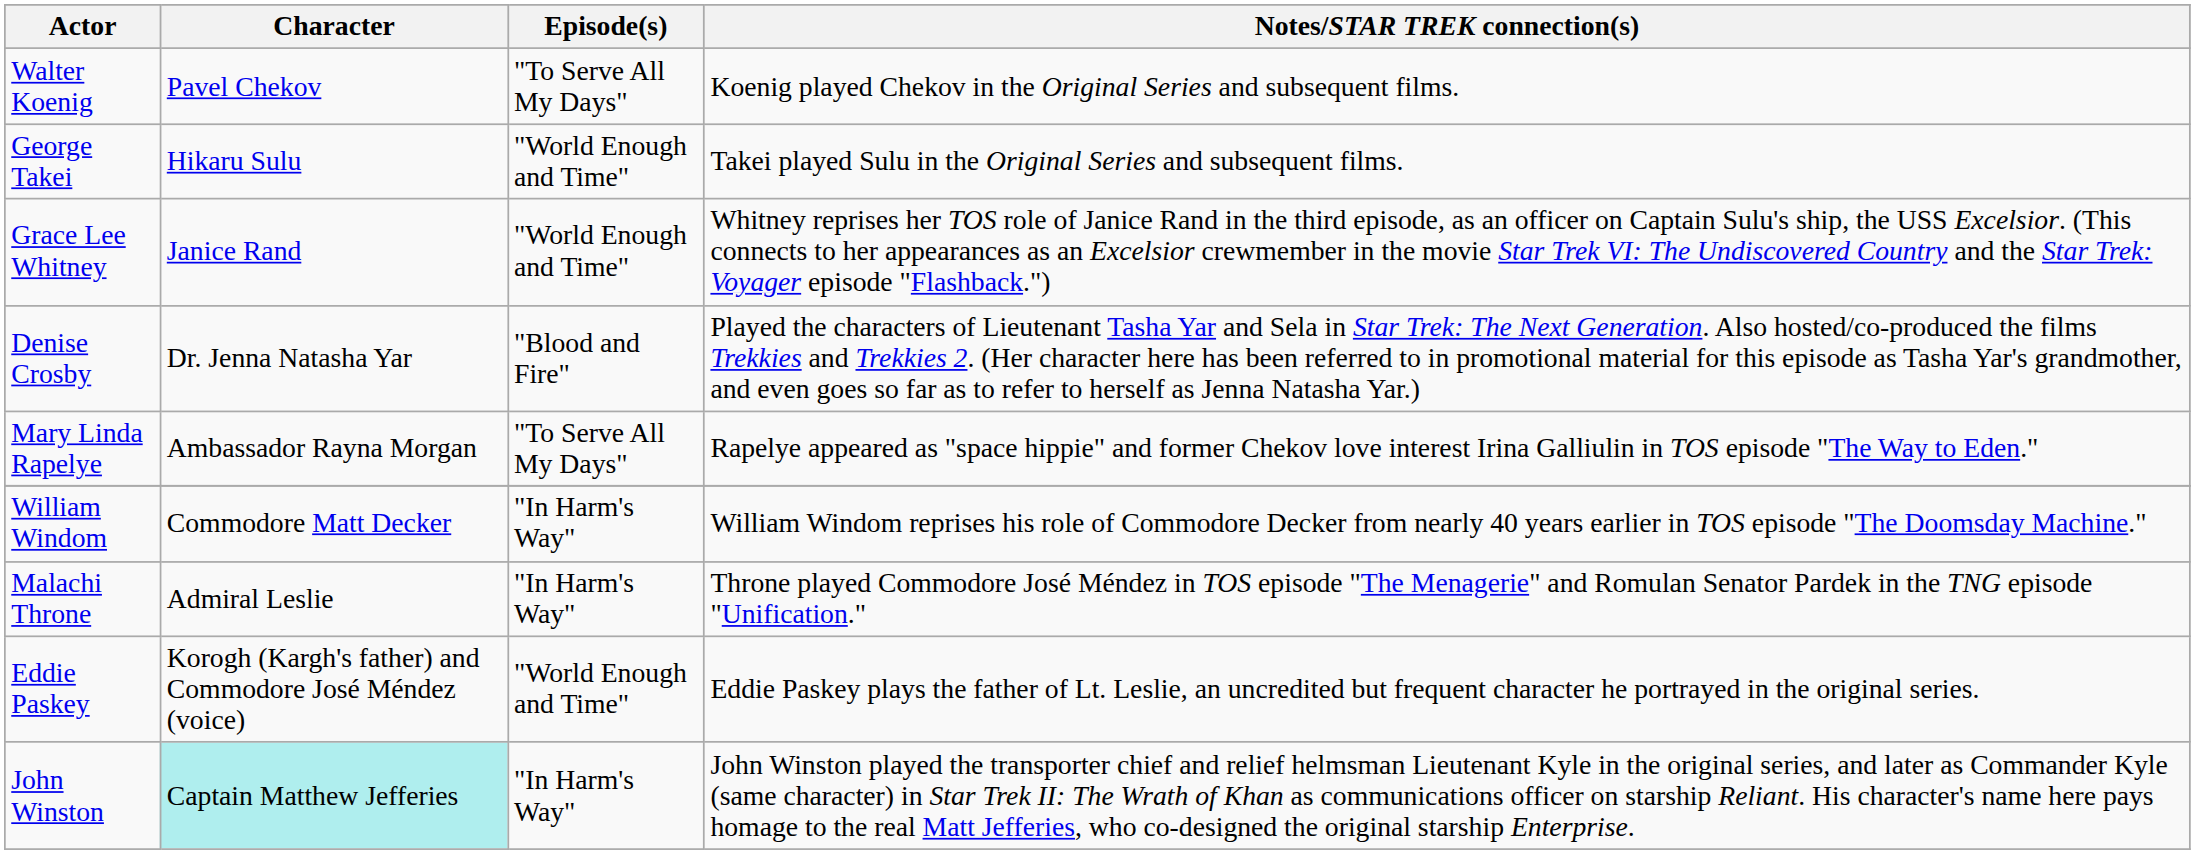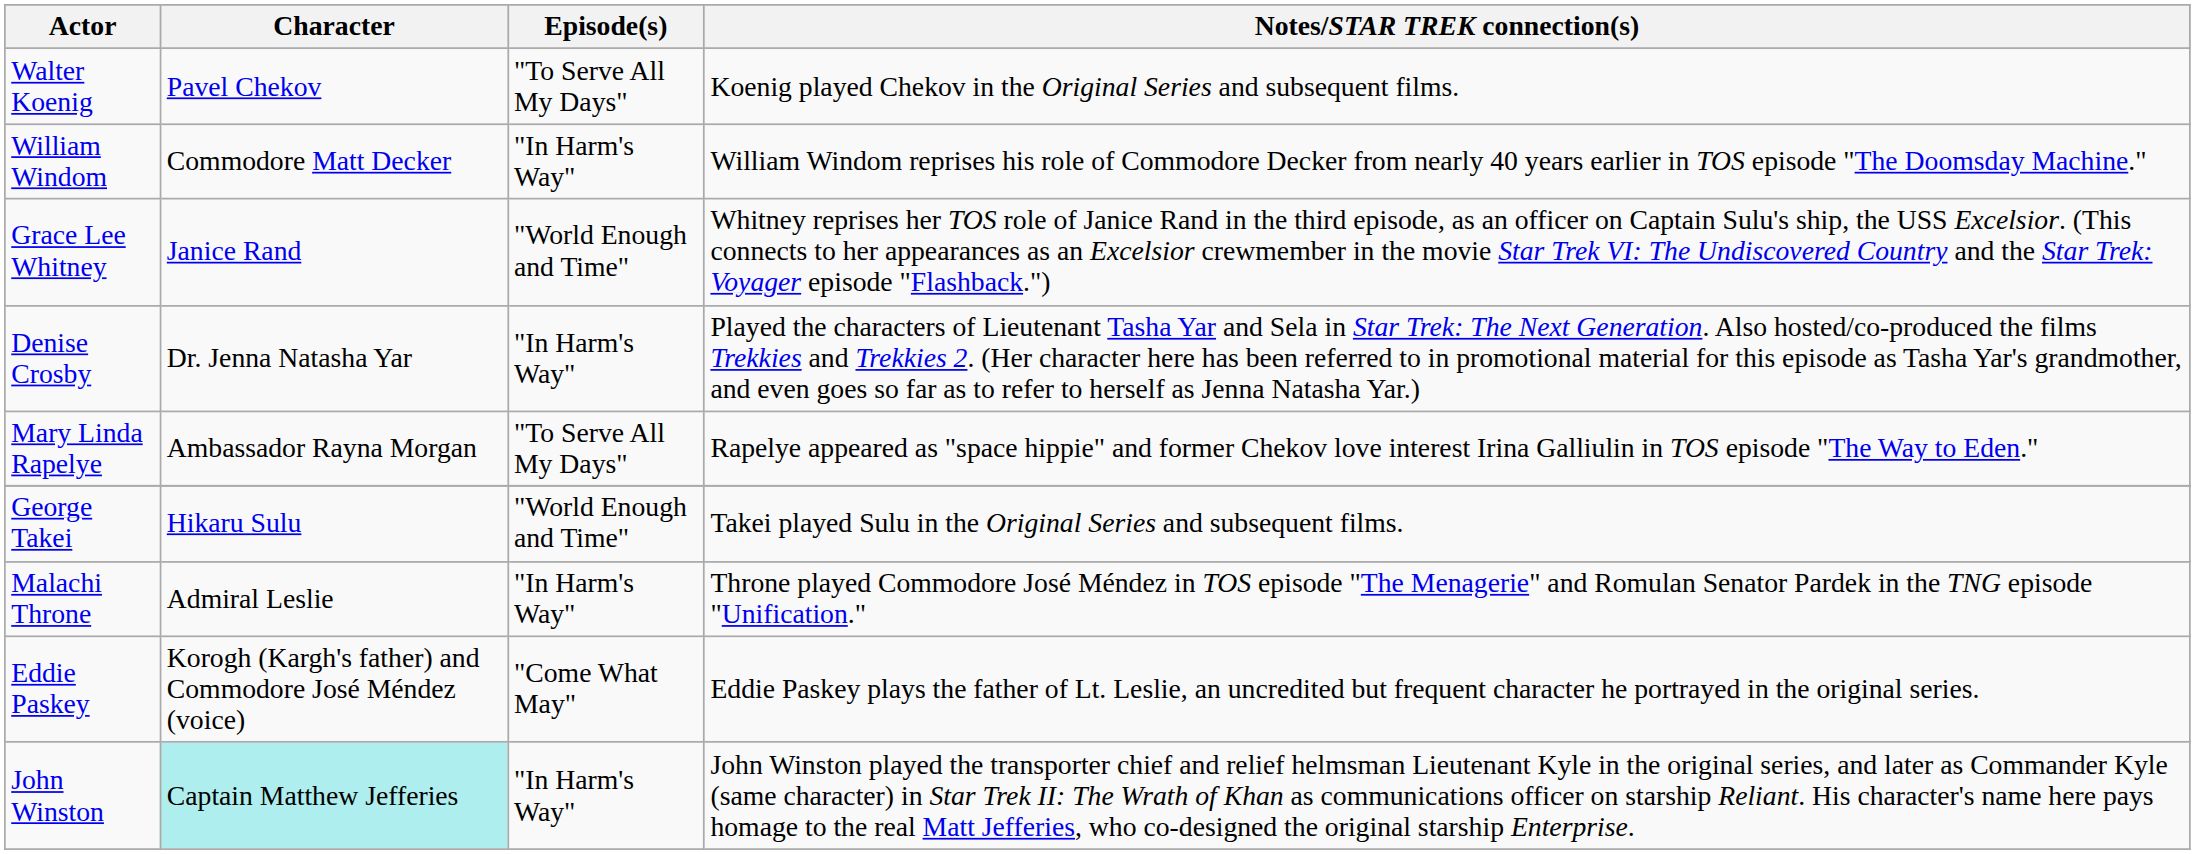rows swapped: George Takei <-> William Windom
Denise Crosby | Episode(s): "Blood and Fire" -> "In Harm's Way"
Eddie Paskey | Episode(s): "World Enough and Time" -> "Come What May"
